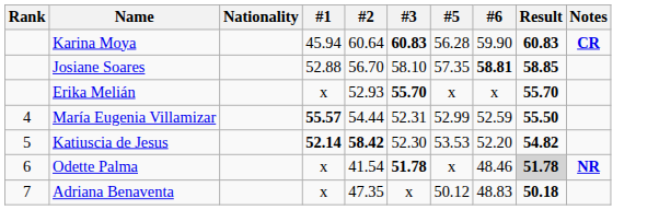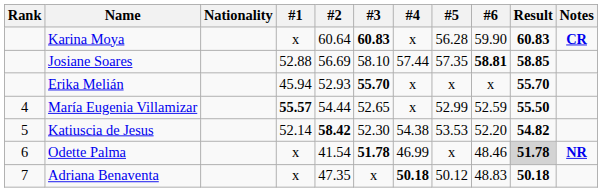+ column: #4 | x | 57.44 | x | x | 54.38 | 46.99 | 50.18
Karina Moya | #1: 45.94 -> x
Josiane Soares | #2: 56.70 -> 56.69
Erika Melián | #1: x -> 45.94
María Eugenia Villamizar | #3: 52.31 -> 52.65
Katiuscia de Jesus | #1: bold -> normal
